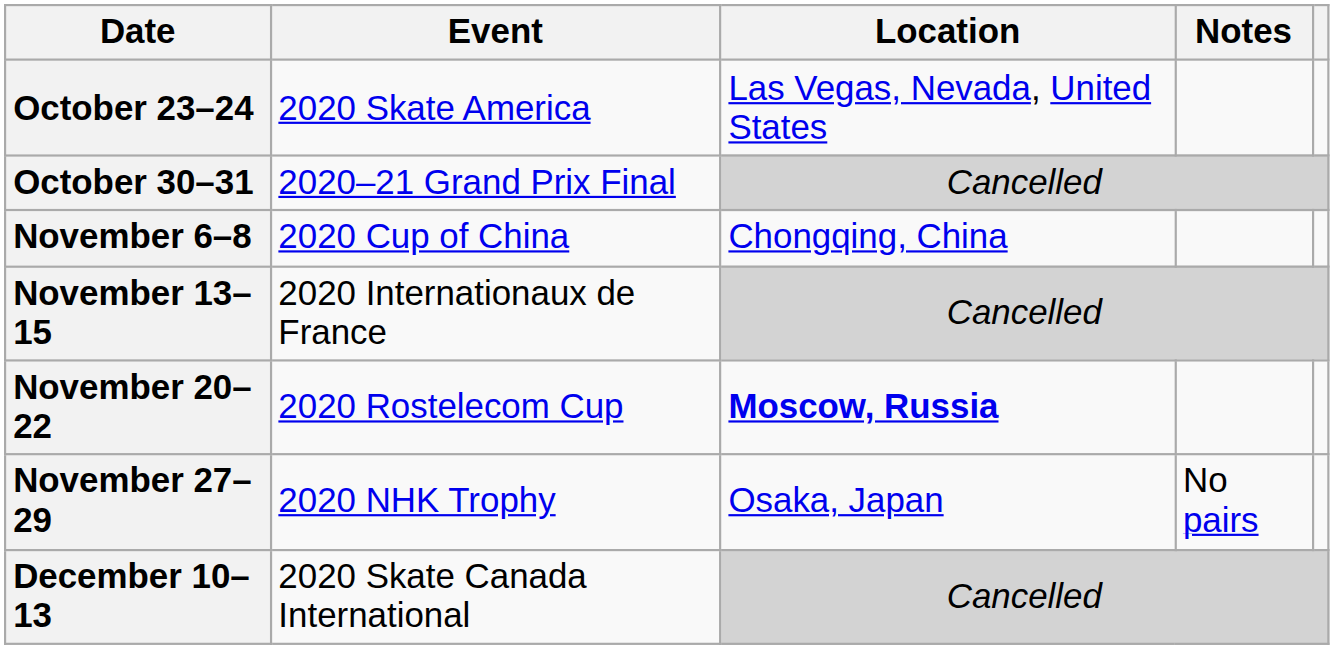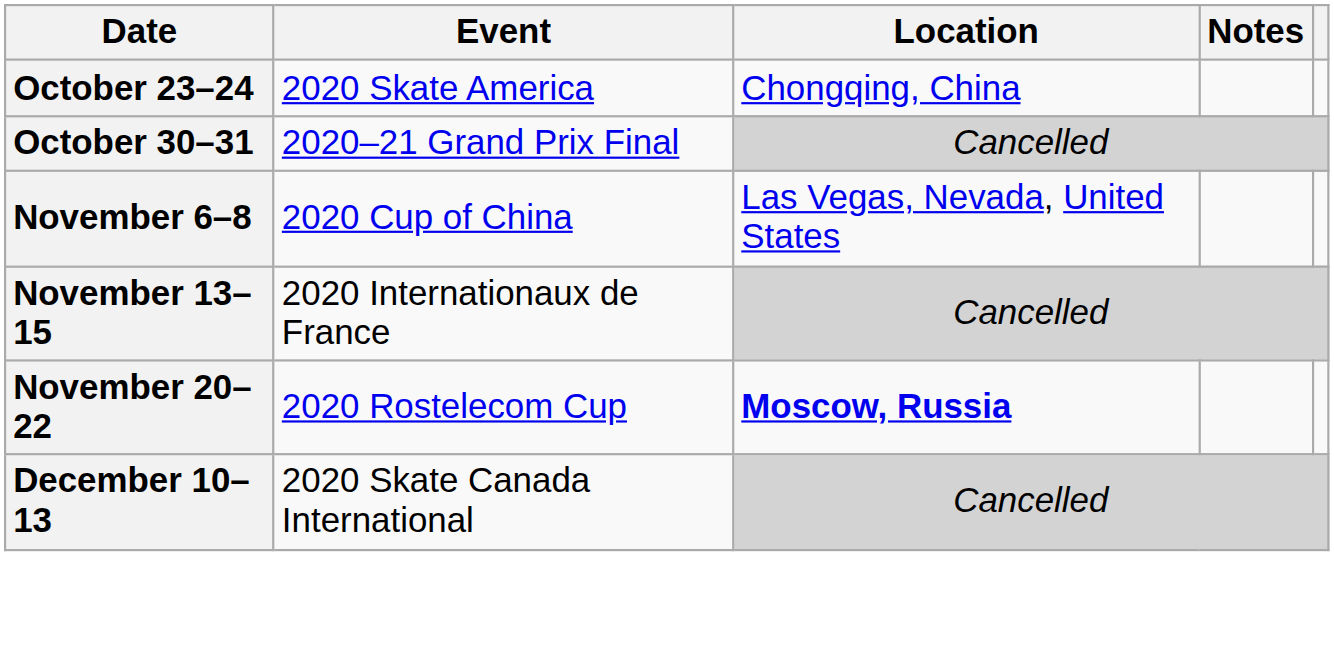October 23–24 | Location: Las Vegas, Nevada, United States -> Chongqing, China
November 6–8 | Location: Chongqing, China -> Las Vegas, Nevada, United States
- row: November 27–29 | 2020 NHK Trophy | Osaka, Japan | No pairs
